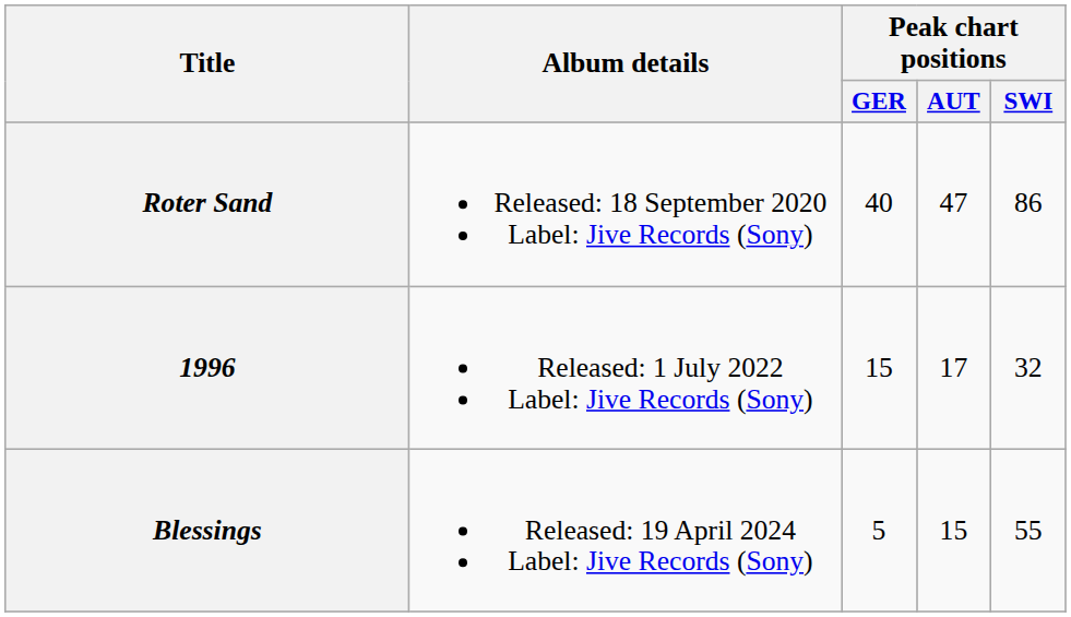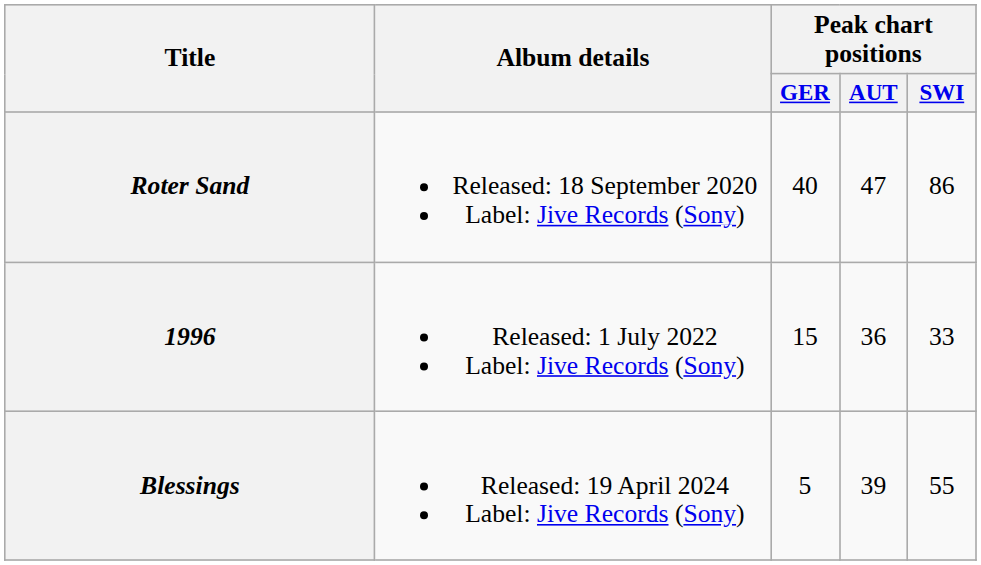1996 | Peak chart positions / AUT: 17 -> 36
1996 | Peak chart positions / SWI: 32 -> 33
Blessings | Peak chart positions / AUT: 15 -> 39
